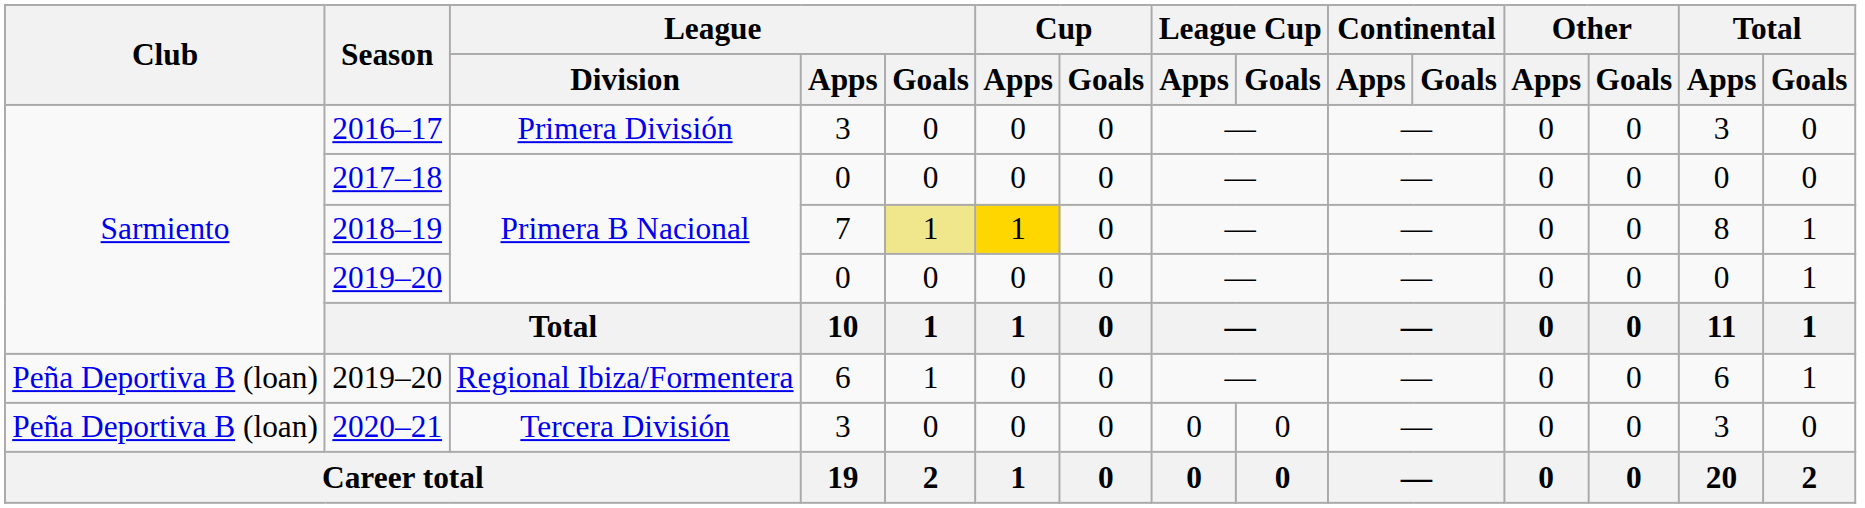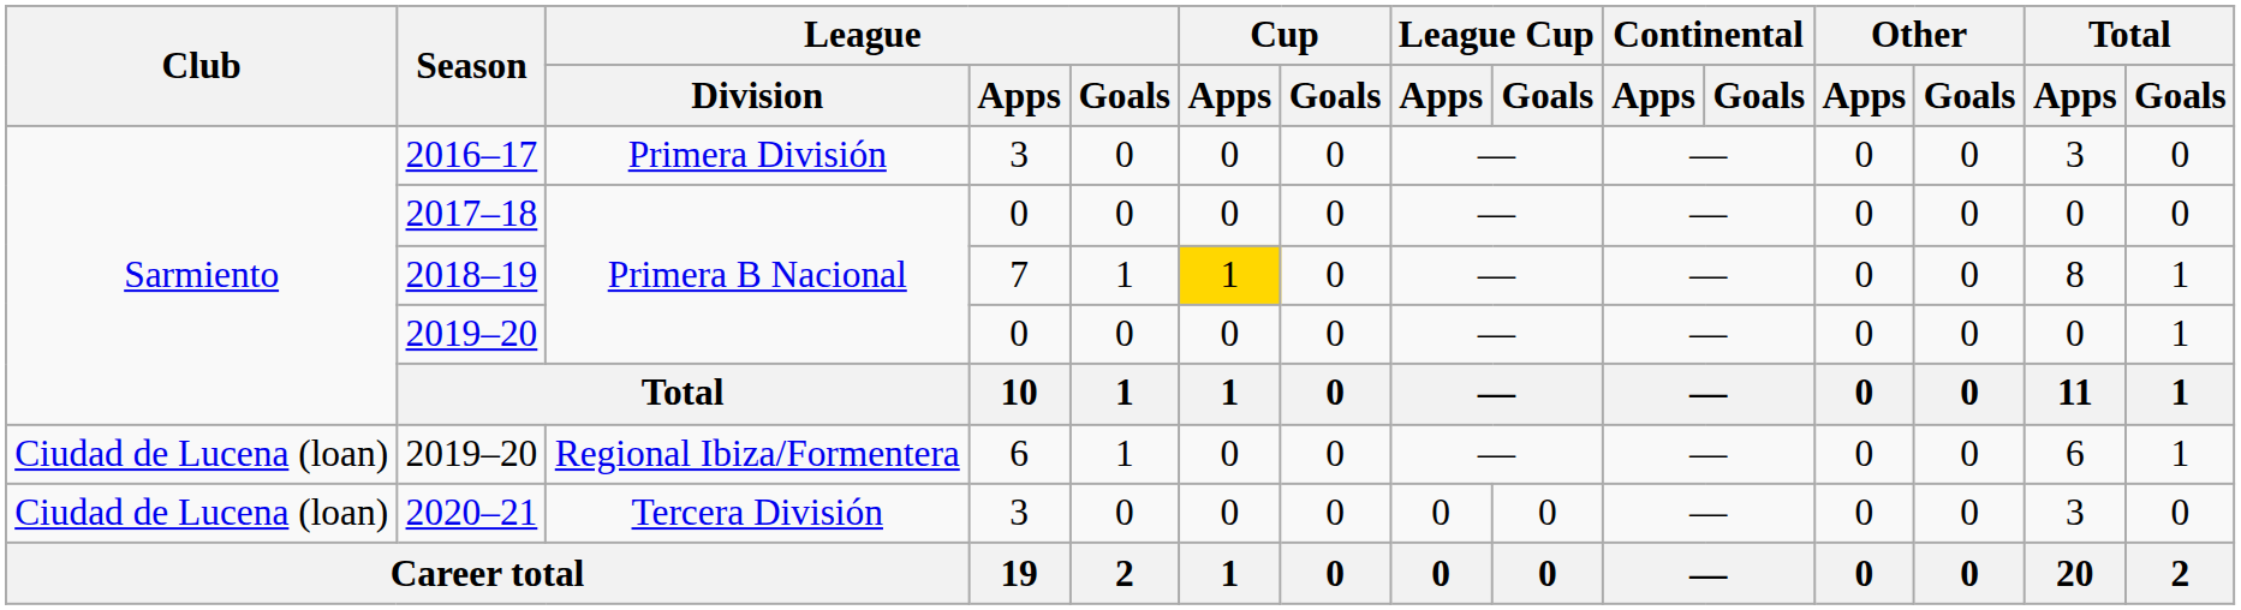2018–19 | League / Goals: khaki background -> no background
2019–20 / Regional Ibiza/Formentera | Club: Peña Deportiva B (loan) -> Ciudad de Lucena (loan)
2020–21 | Club: Peña Deportiva B (loan) -> Ciudad de Lucena (loan)
